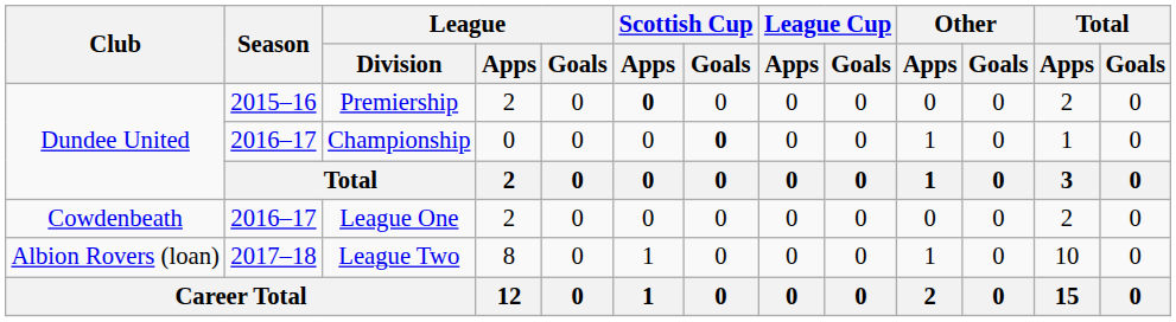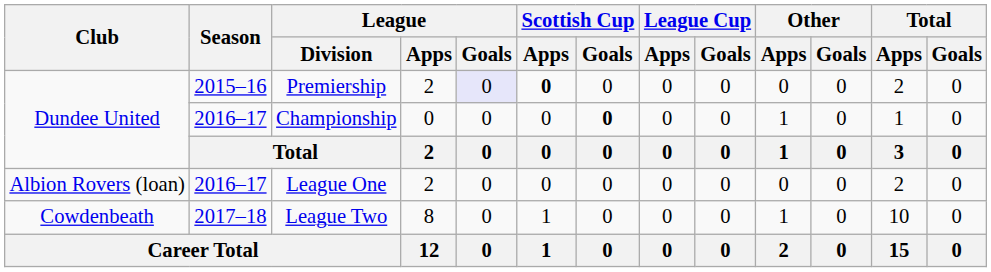Premiership | League / Goals: no background -> lavender background
League One | Club: Cowdenbeath -> Albion Rovers (loan)
League Two | Club: Albion Rovers (loan) -> Cowdenbeath
